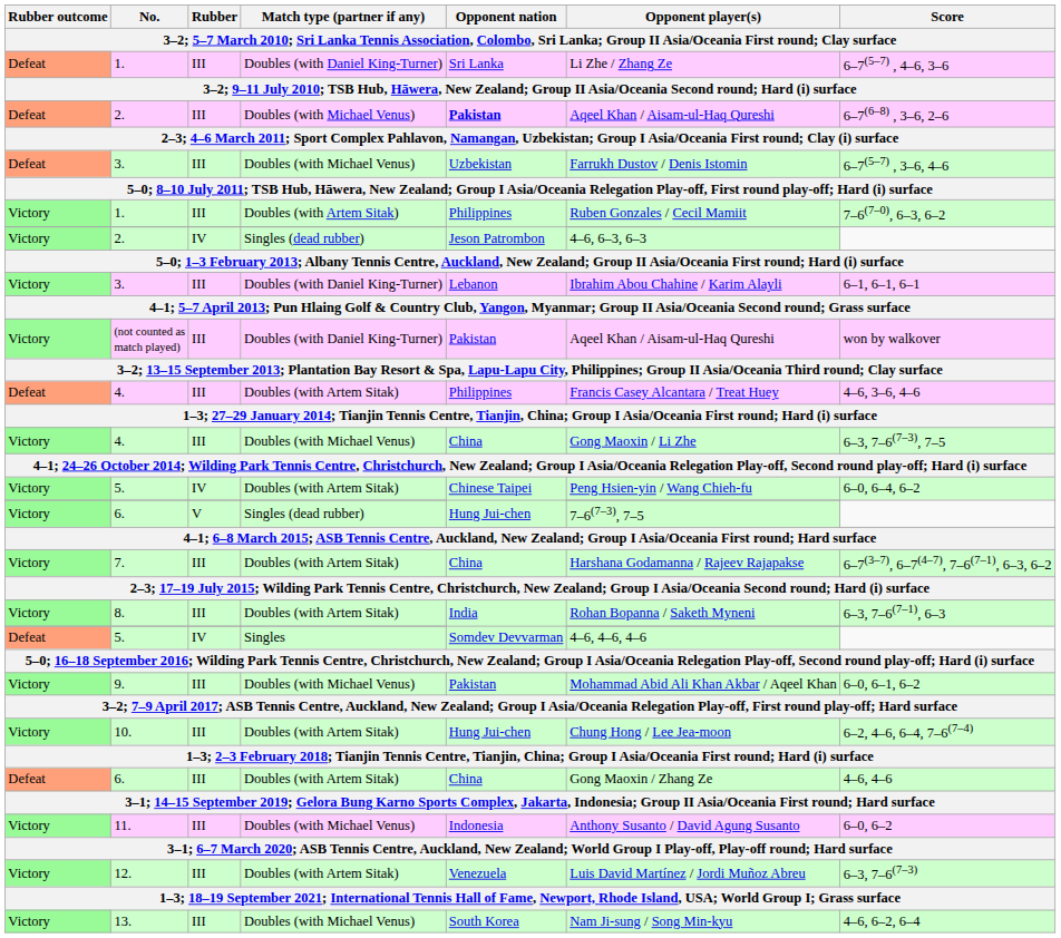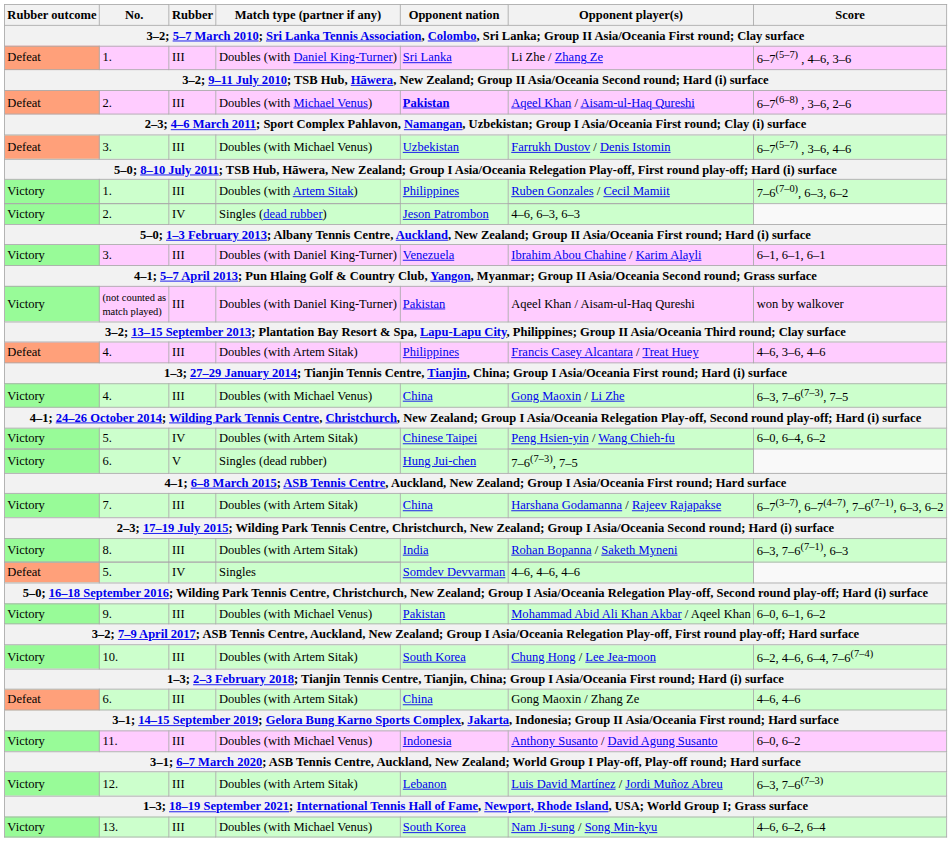3. / Doubles (with Daniel King-Turner) | Opponent nation: Lebanon -> Venezuela
10. | Opponent nation: Hung Jui-chen -> South Korea
12. | Opponent nation: Venezuela -> Lebanon
